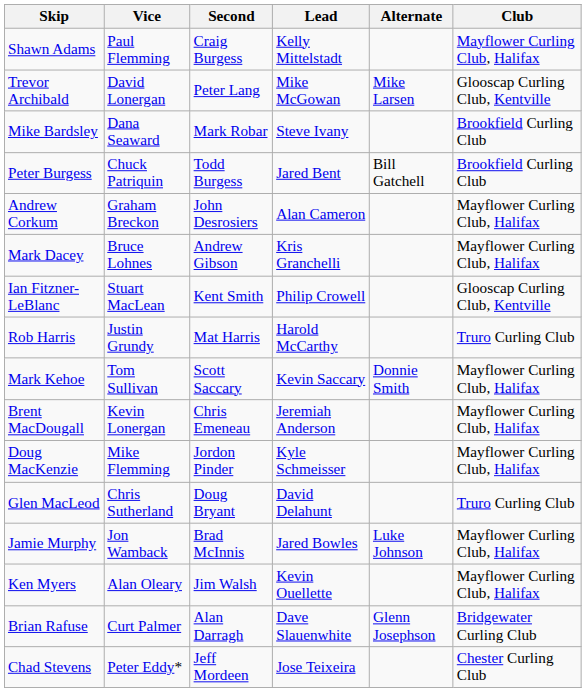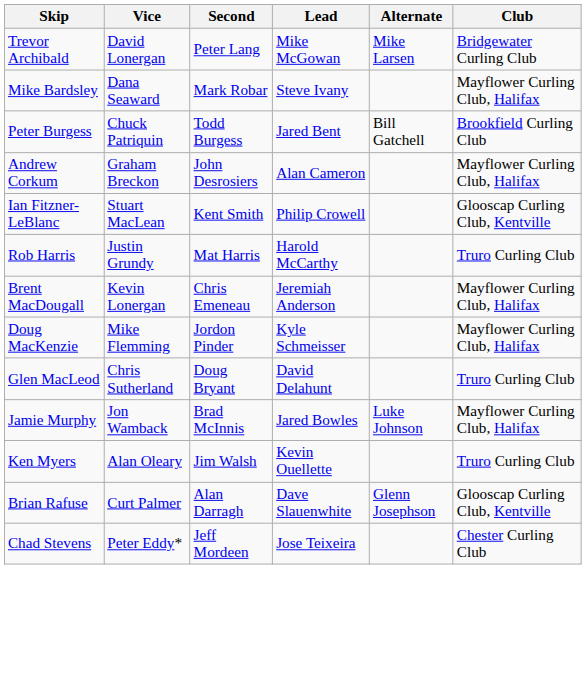- row: Shawn Adams | Paul Flemming | Craig Burgess | Kelly Mittelstadt | Mayflower Curling Club, Halifax
Trevor Archibald | Club: Glooscap Curling Club, Kentville -> Bridgewater Curling Club
Mike Bardsley | Club: Brookfield Curling Club -> Mayflower Curling Club, Halifax
- row: Mark Dacey | Bruce Lohnes | Andrew Gibson | Kris Granchelli | Mayflower Curling Club, Halifax
- row: Mark Kehoe | Tom Sullivan | Scott Saccary | Kevin Saccary | Donnie Smith | Mayflower Curling Club, Halifax
Ken Myers | Club: Mayflower Curling Club, Halifax -> Truro Curling Club
Brian Rafuse | Club: Bridgewater Curling Club -> Glooscap Curling Club, Kentville
